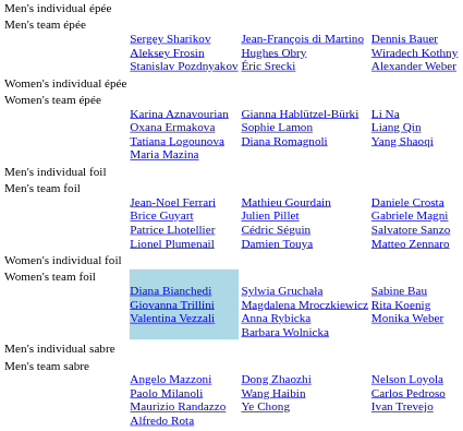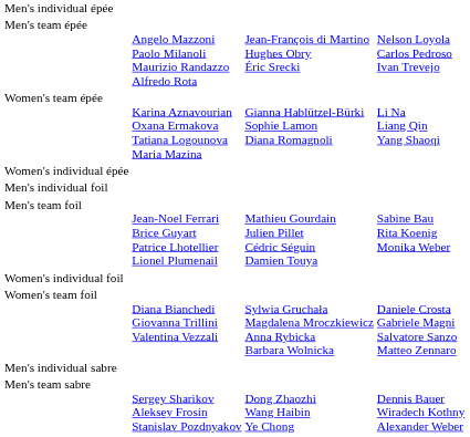Men's team épée | column 2: Sergey Sharikov Aleksey Frosin Stanislav Pozdnyakov -> Angelo Mazzoni Paolo Milanoli Maurizio Randazzo Alfredo Rota
Men's team épée | column 4: Dennis Bauer Wiradech Kothny Alexander Weber -> Nelson Loyola Carlos Pedroso Ivan Trevejo
rows swapped: Women's individual épée <-> Women's team épée
Men's team foil | column 4: Daniele Crosta Gabriele Magni Salvatore Sanzo Matteo Zennaro -> Sabine Bau Rita Koenig Monika Weber
Women's team foil | column 2: lightblue background -> no background
Women's team foil | column 4: Sabine Bau Rita Koenig Monika Weber -> Daniele Crosta Gabriele Magni Salvatore Sanzo Matteo Zennaro
Men's team sabre | column 2: Angelo Mazzoni Paolo Milanoli Maurizio Randazzo Alfredo Rota -> Sergey Sharikov Aleksey Frosin Stanislav Pozdnyakov
Men's team sabre | column 4: Nelson Loyola Carlos Pedroso Ivan Trevejo -> Dennis Bauer Wiradech Kothny Alexander Weber
